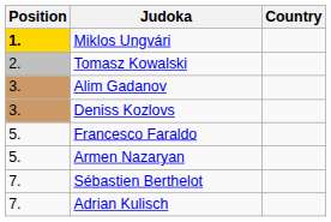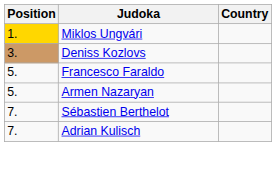Miklos Ungvári | Position: bold -> normal
- row: 2. | Tomasz Kowalski
- row: 3. | Alim Gadanov
